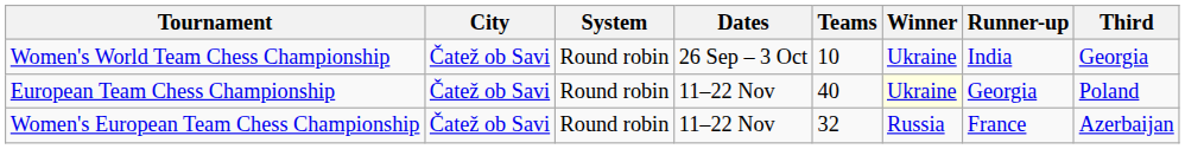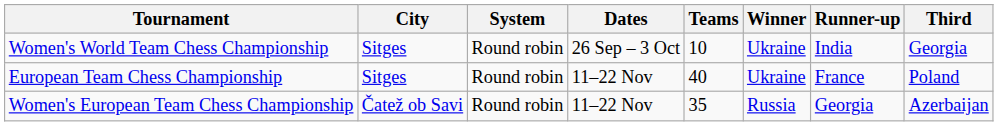Women's World Team Chess Championship | City: Čatež ob Savi -> Sitges
European Team Chess Championship | City: Čatež ob Savi -> Sitges
European Team Chess Championship | Winner: lightyellow background -> no background
European Team Chess Championship | Runner-up: Georgia -> France
Women's European Team Chess Championship | Teams: 32 -> 35
Women's European Team Chess Championship | Runner-up: France -> Georgia
